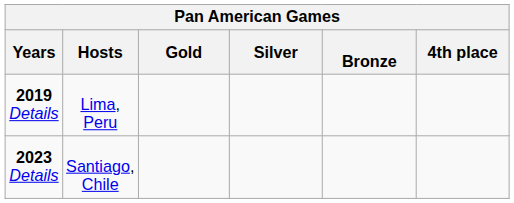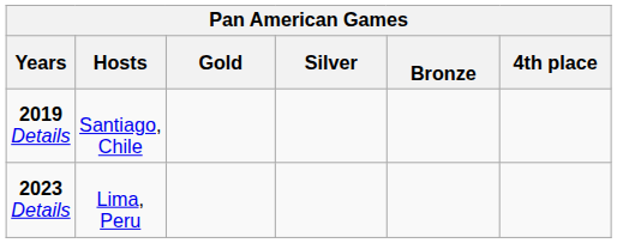2019 Details | Hosts: Lima, Peru -> Santiago, Chile
2023 Details | Hosts: Santiago, Chile -> Lima, Peru
